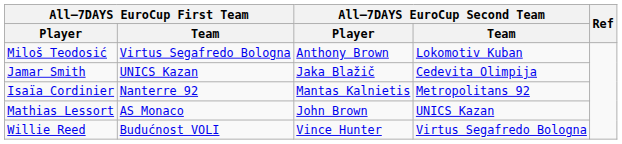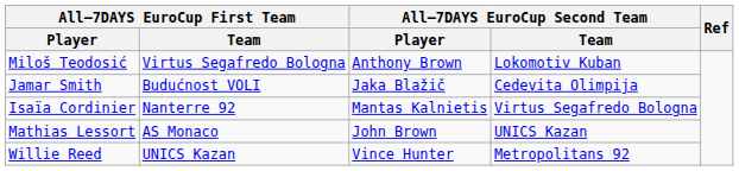Jamar Smith | All–7DAYS EuroCup First Team / Team: UNICS Kazan -> Budućnost VOLI
Isaïa Cordinier | All–7DAYS EuroCup Second Team / Team: Metropolitans 92 -> Virtus Segafredo Bologna
Willie Reed | All–7DAYS EuroCup First Team / Team: Budućnost VOLI -> UNICS Kazan
Willie Reed | All–7DAYS EuroCup Second Team / Team: Virtus Segafredo Bologna -> Metropolitans 92
